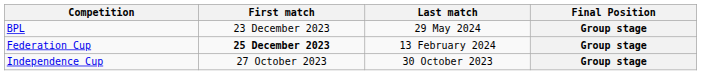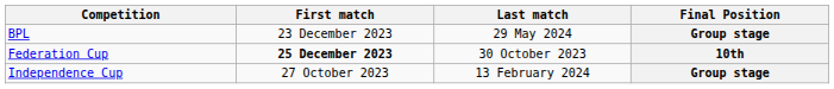Federation Cup | Last match: 13 February 2024 -> 30 October 2023
Federation Cup | Final Position: Group stage -> 10th
Independence Cup | Last match: 30 October 2023 -> 13 February 2024
